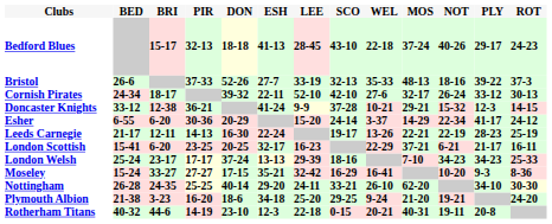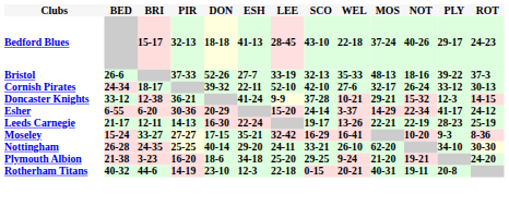- row: London Scottish | 15-41 | 6-20 | 23-25 | 20-25 | 32-17 | 16-23 | 22-29 | 37-21 | 6-21 | 21-17 | 16-11
- row: London Welsh | 25-24 | 23-17 | 17-17 | 37-24 | 13-13 | 29-39 | 18-16 | 7-10 | 34-23 | 34-23 | 25-33
